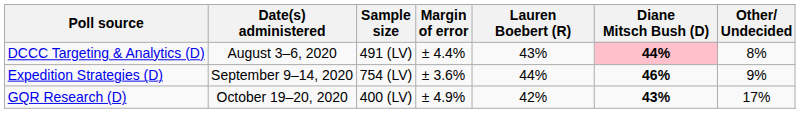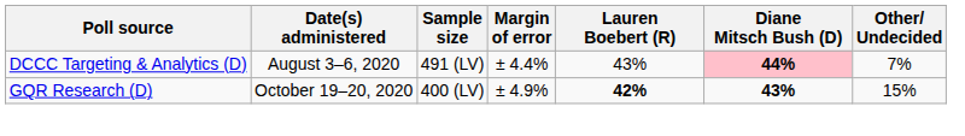DCCC Targeting & Analytics (D) | Other/ Undecided: 8% -> 7%
- row: Expedition Strategies (D) | September 9–14, 2020 | 754 (LV) | ± 3.6% | 44% | 46% | 9%
GQR Research (D) | Lauren Boebert (R): normal -> bold
GQR Research (D) | Other/ Undecided: 17% -> 15%
